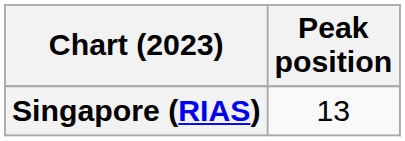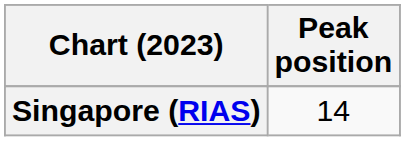Singapore (RIAS) | Peak position: 13 -> 14
